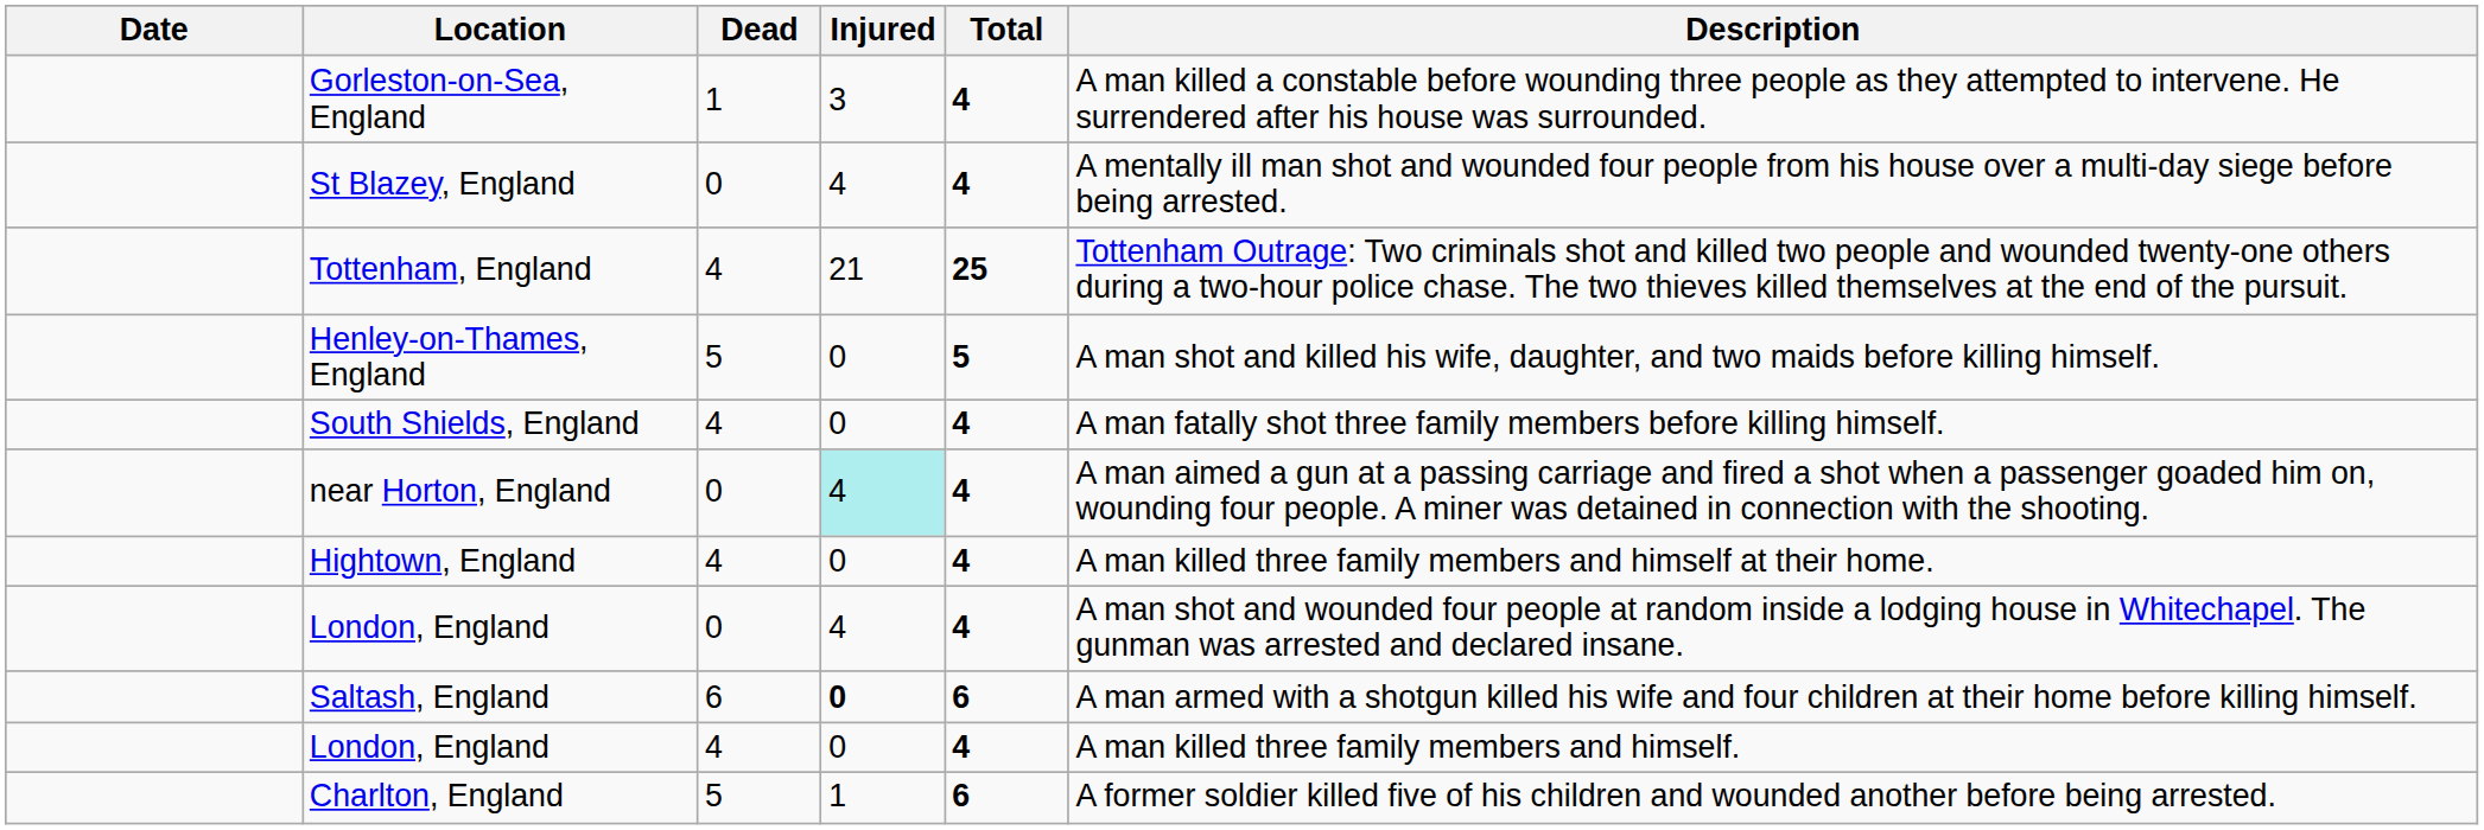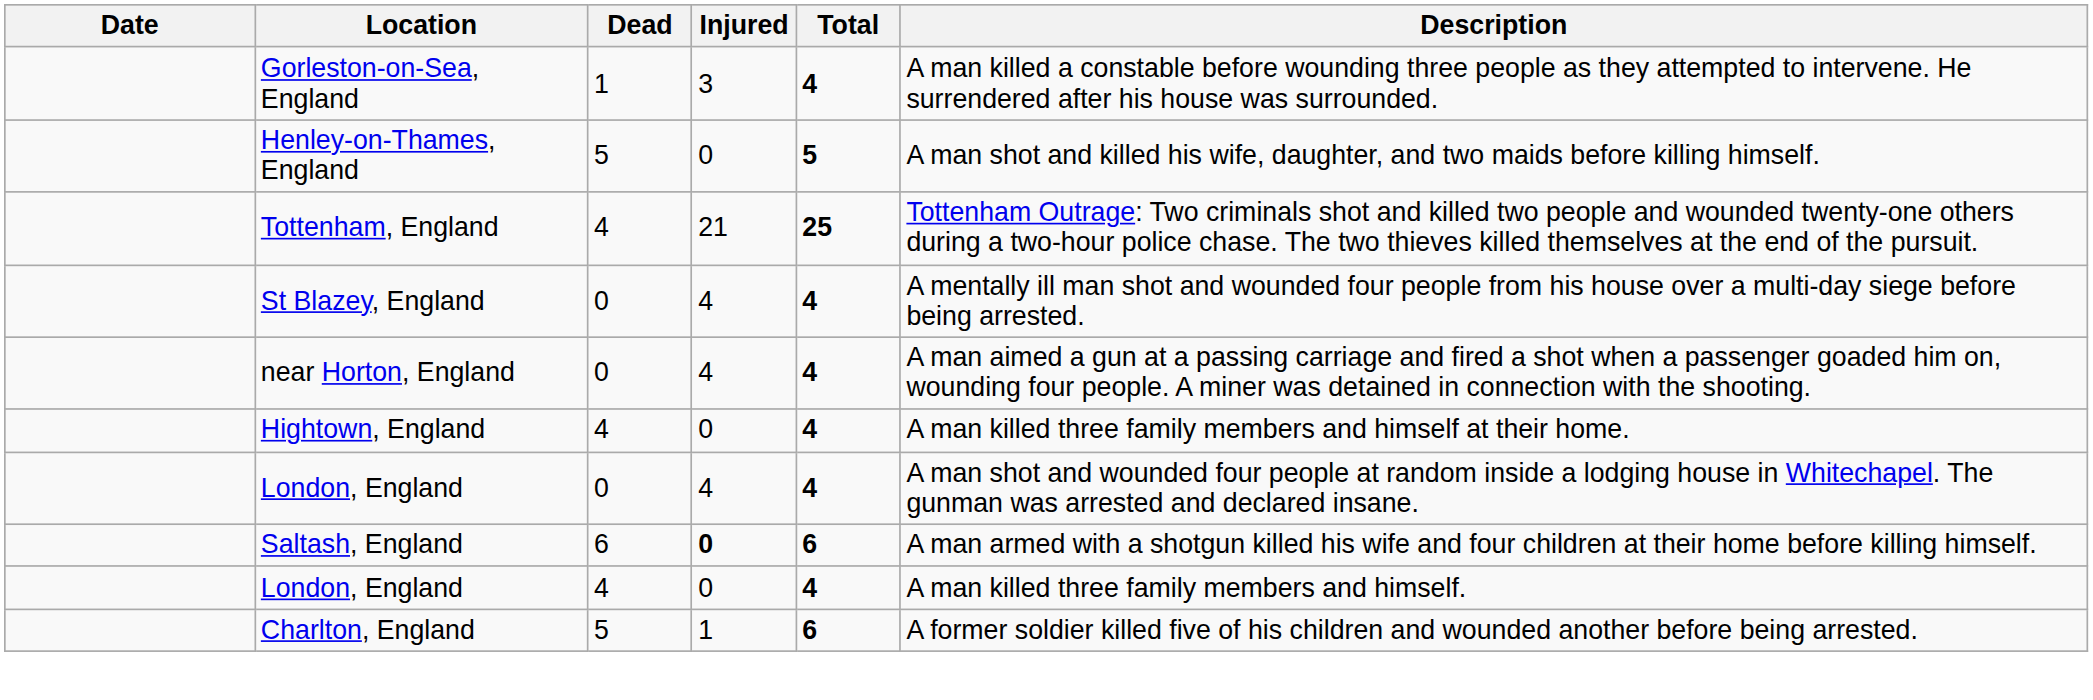rows swapped: St Blazey, England <-> Henley-on-Thames, England
- row: South Shields, England | 4 | 0 | 4 | A man fatally shot three family members before killing himself.
near Horton, England | Injured: paleturquoise background -> no background
